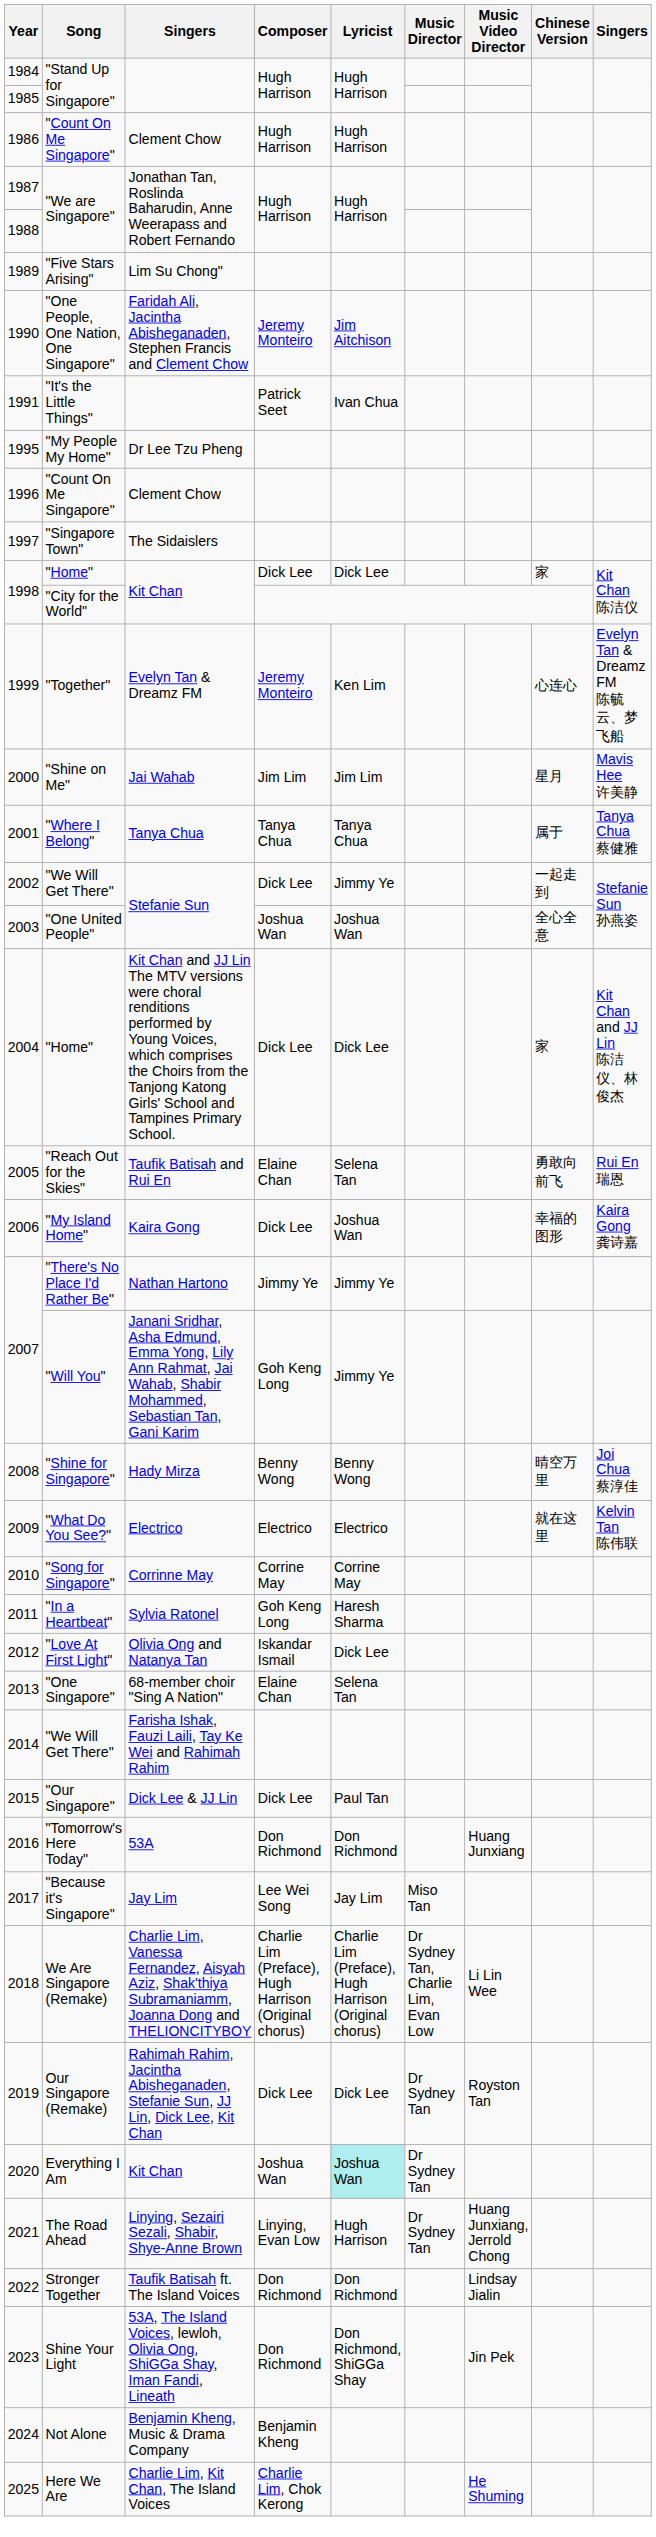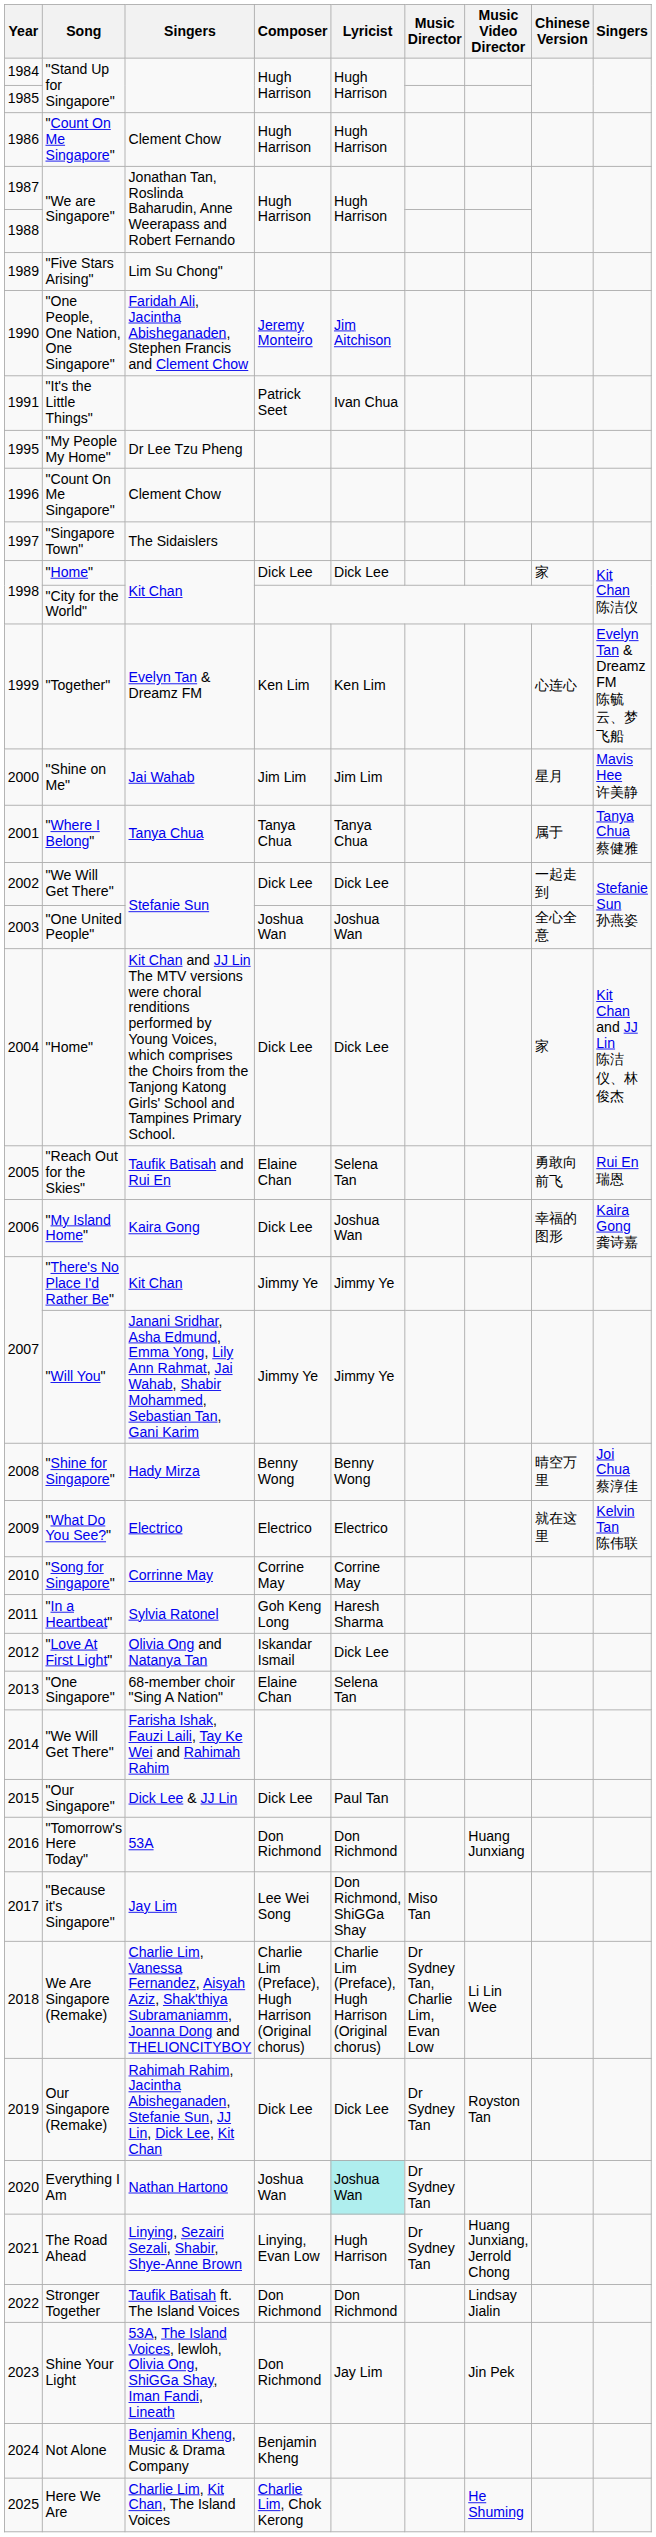1999 | Composer: Jeremy Monteiro -> Ken Lim
2002 | Lyricist: Jimmy Ye -> Dick Lee
2007 / "There's No Place I'd Rather Be" | column 3: Nathan Hartono -> Kit Chan
2007 / "Will You" | Composer: Goh Keng Long -> Jimmy Ye
2017 | Lyricist: Jay Lim -> Don Richmond, ShiGGa Shay
2020 | column 3: Kit Chan -> Nathan Hartono
2023 | Lyricist: Don Richmond, ShiGGa Shay -> Jay Lim
